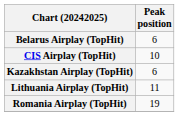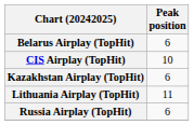- row: Romania Airplay (TopHit) | 19
+ row: Russia Airplay (TopHit) | 6
